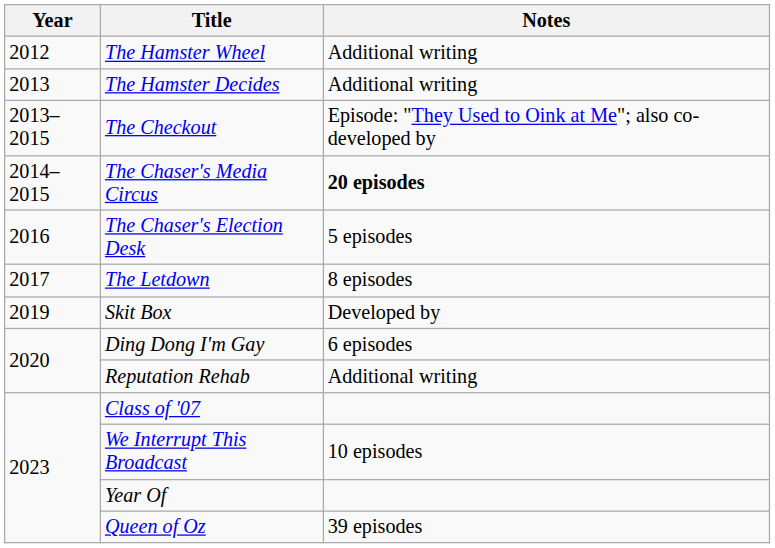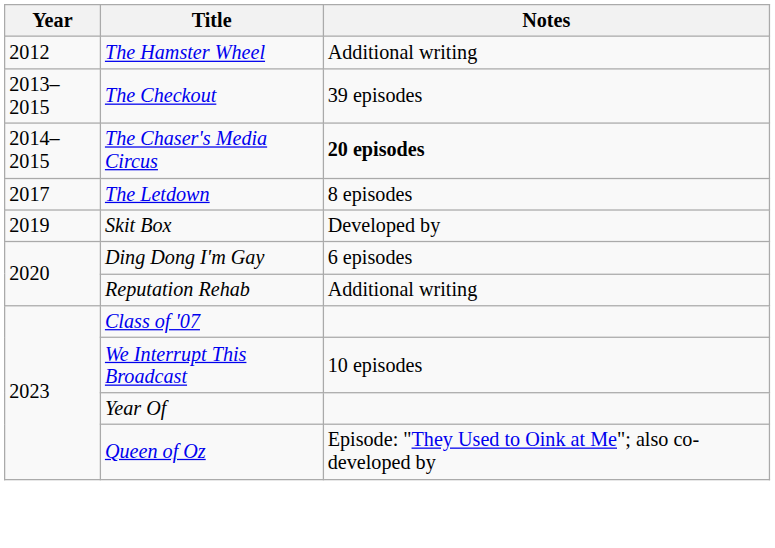- row: 2013 | The Hamster Decides | Additional writing
The Checkout | Notes: Episode: "They Used to Oink at Me"; also co-developed by -> 39 episodes
- row: 2016 | The Chaser's Election Desk | 5 episodes
Queen of Oz | Notes: 39 episodes -> Episode: "They Used to Oink at Me"; also co-developed by
